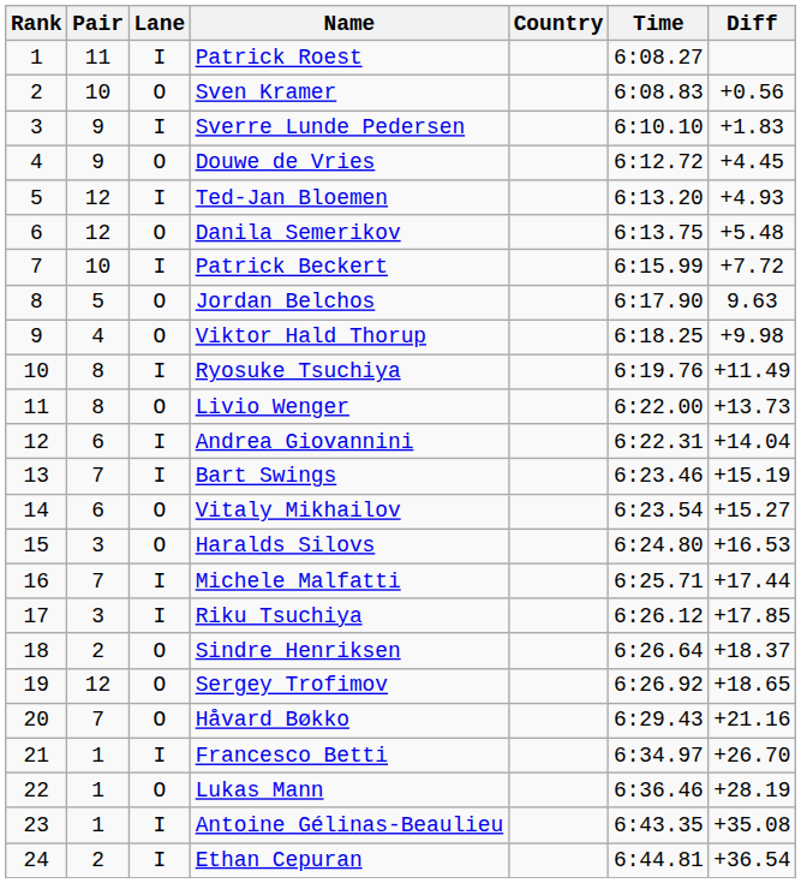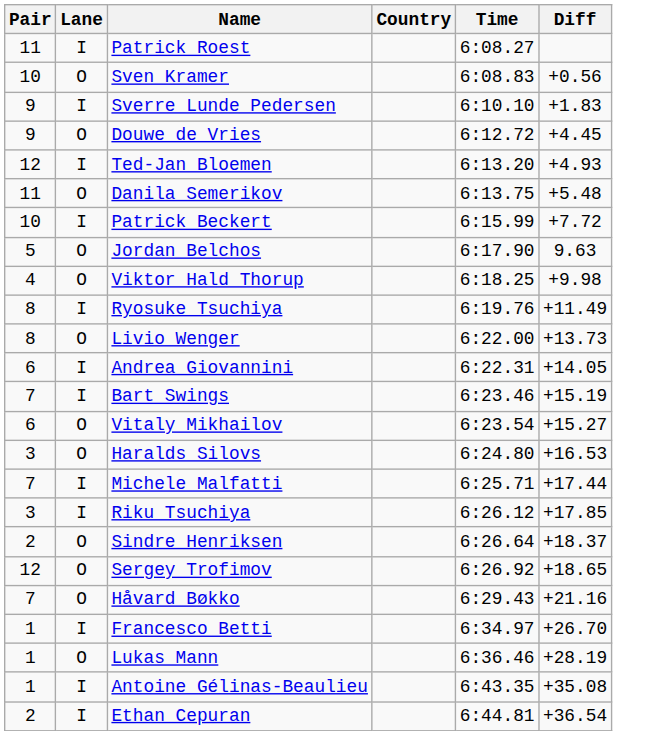- column: Rank | 1 | 2 | 3 | 4 | 5 | 6 | 7 | 8 | 9 | 10 | 11 | 12 | 13 | 14 | 15 | 16 | 17 | 18 | 19 | 20 | 21 | 22 | 23 | 24
Danila Semerikov | Pair: 12 -> 11
Andrea Giovannini | Diff: +14.04 -> +14.05
